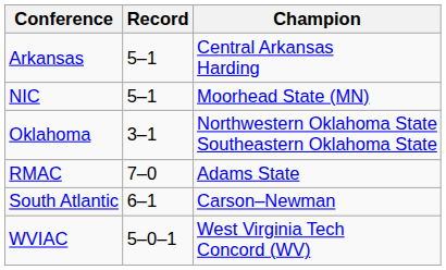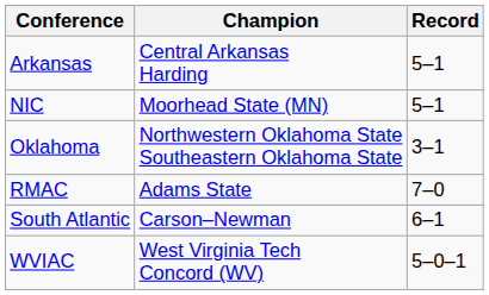columns swapped: Champion <-> Record
